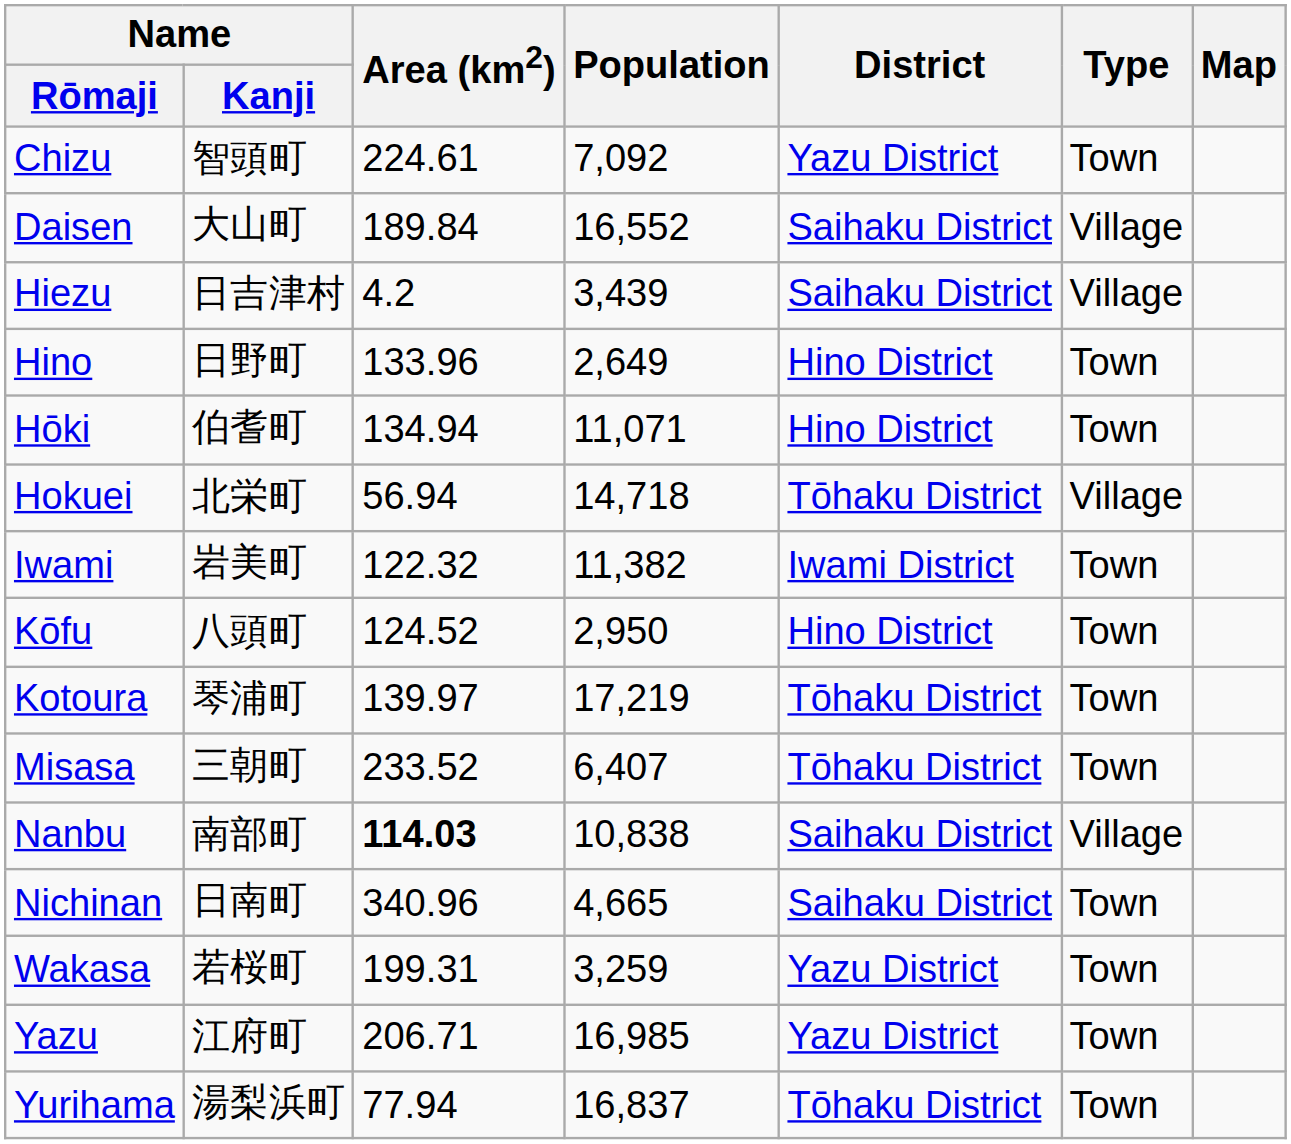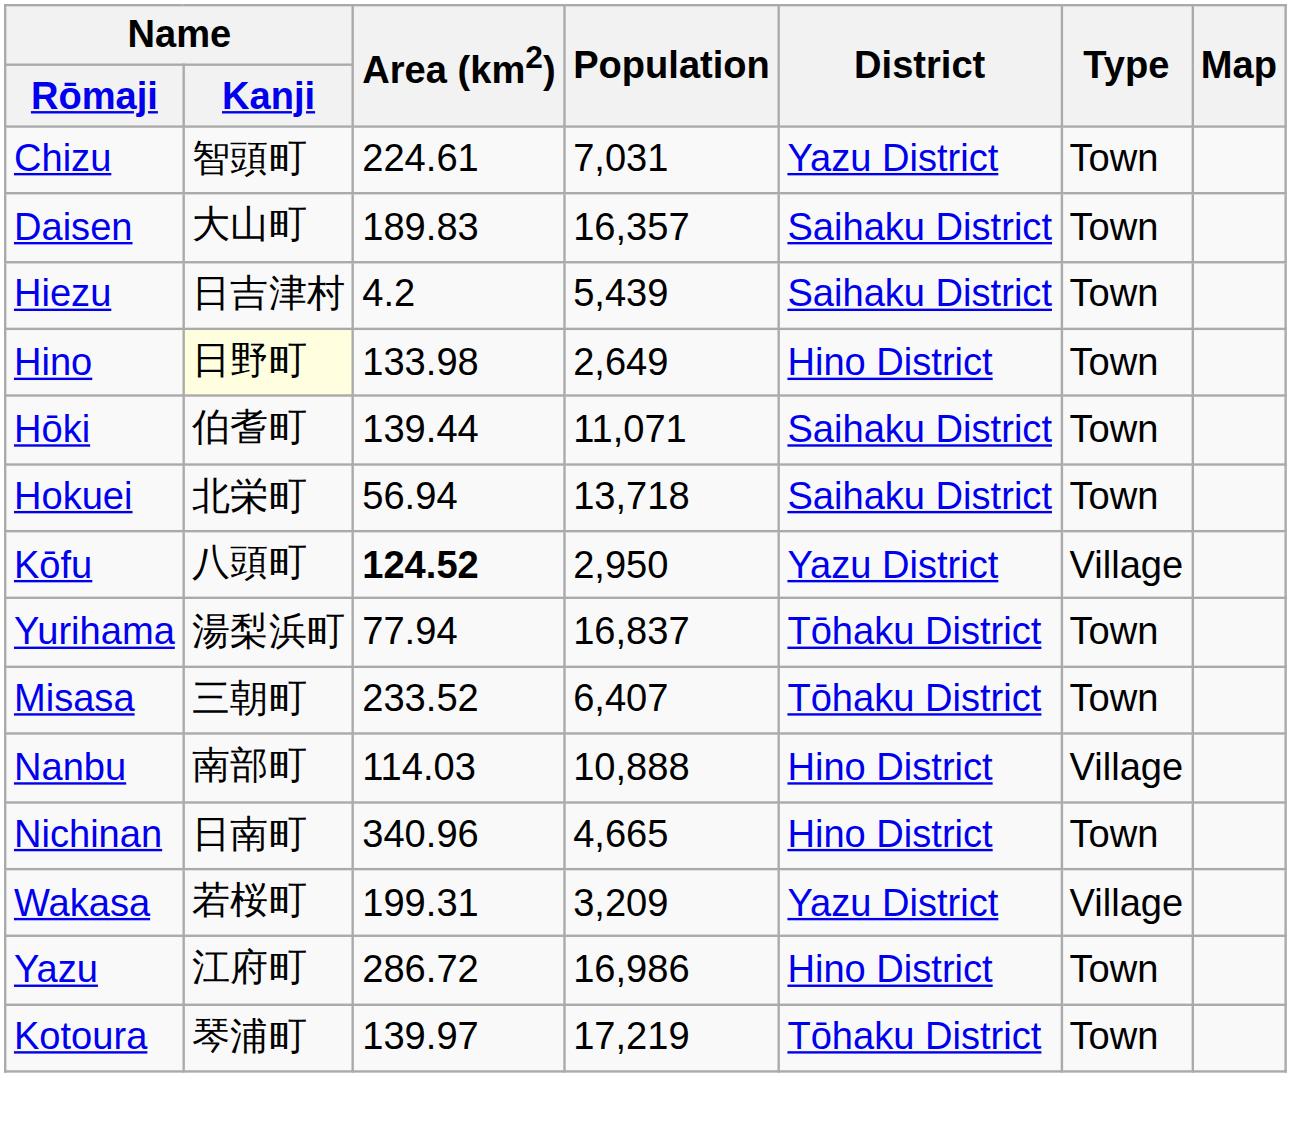Chizu | Population: 7,092 -> 7,031
Daisen | Area (km2): 189.84 -> 189.83
Daisen | Population: 16,552 -> 16,357
Daisen | Type: Village -> Town
Hiezu | Population: 3,439 -> 5,439
Hiezu | Type: Village -> Town
Hino | Name / Kanji: no background -> lightyellow background
Hino | Area (km2): 133.96 -> 133.98
Hōki | Area (km2): 134.94 -> 139.44
Hōki | District: Hino District -> Saihaku District
Hokuei | Population: 14,718 -> 13,718
Hokuei | District: Tōhaku District -> Saihaku District
Hokuei | Type: Village -> Town
- row: Iwami | 岩美町 | 122.32 | 11,382 | Iwami District | Town
Kōfu | Area (km2): normal -> bold
Kōfu | District: Hino District -> Yazu District
Kōfu | Type: Town -> Village
rows swapped: Kotoura <-> Yurihama
Nanbu | Area (km2): bold -> normal
Nanbu | Population: 10,838 -> 10,888
Nanbu | District: Saihaku District -> Hino District
Nichinan | District: Saihaku District -> Hino District
Wakasa | Population: 3,259 -> 3,209
Wakasa | Type: Town -> Village
Yazu | Area (km2): 206.71 -> 286.72
Yazu | Population: 16,985 -> 16,986
Yazu | District: Yazu District -> Hino District
